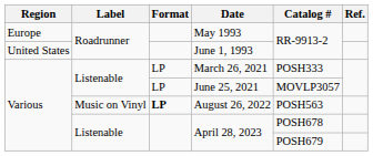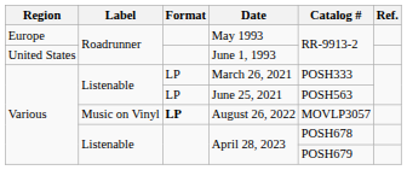June 25, 2021 | Catalog #: MOVLP3057 -> POSH563
August 26, 2022 | Catalog #: POSH563 -> MOVLP3057
